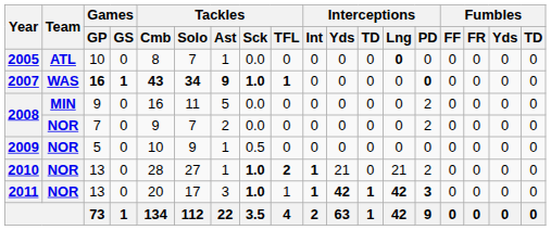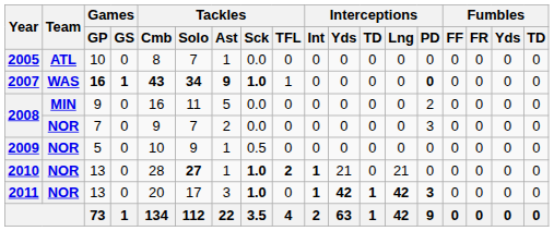2005 | Interceptions / Lng: bold -> normal
2007 | Tackles / TFL: bold -> normal
2008 / 7 | Interceptions / PD: 2 -> 3
2010 | Tackles / Solo: normal -> bold
2010 | Interceptions / PD: 2 -> 0
2011 | Tackles / TFL: 1 -> 0
